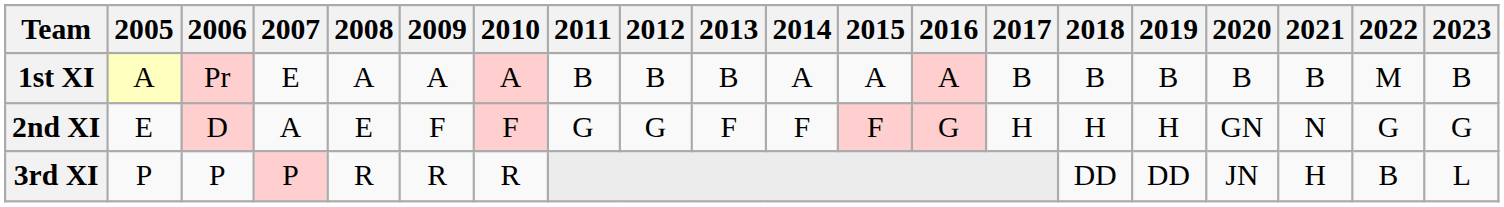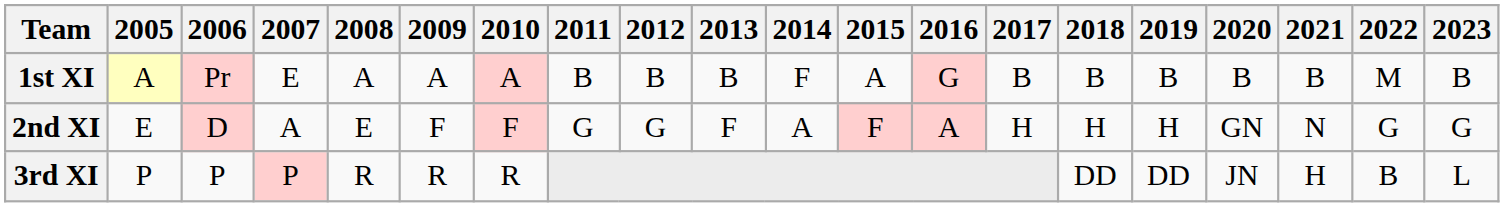1st XI | 2014: A -> F
1st XI | 2016: A -> G
2nd XI | 2014: F -> A
2nd XI | 2016: G -> A
